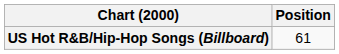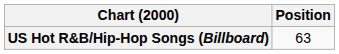US Hot R&B/Hip-Hop Songs (Billboard) | Position: 61 -> 63
